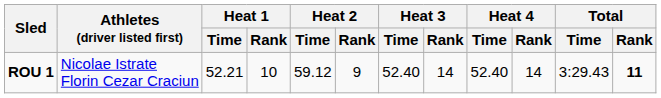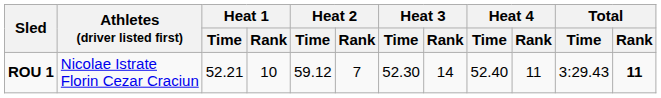ROU 1 | Heat 2 / Rank: 9 -> 7
ROU 1 | Heat 3 / Time: 52.40 -> 52.30
ROU 1 | Heat 4 / Rank: 14 -> 11
